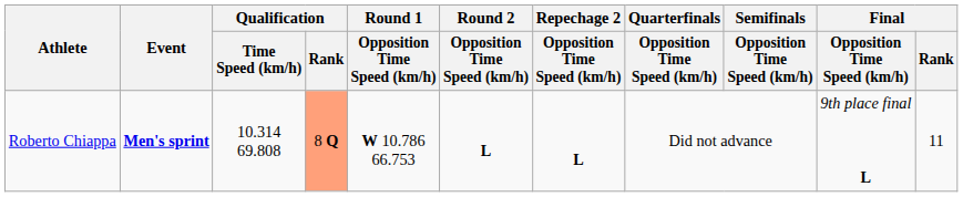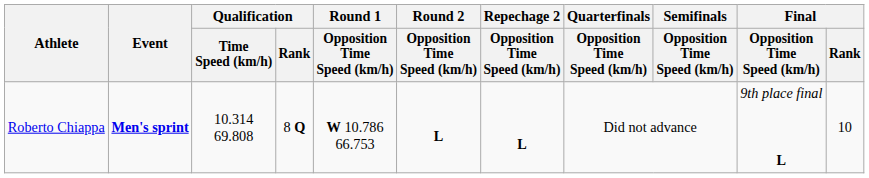Roberto Chiappa | Qualification / Rank: lightsalmon background -> no background
Roberto Chiappa | Final / Rank: 11 -> 10
